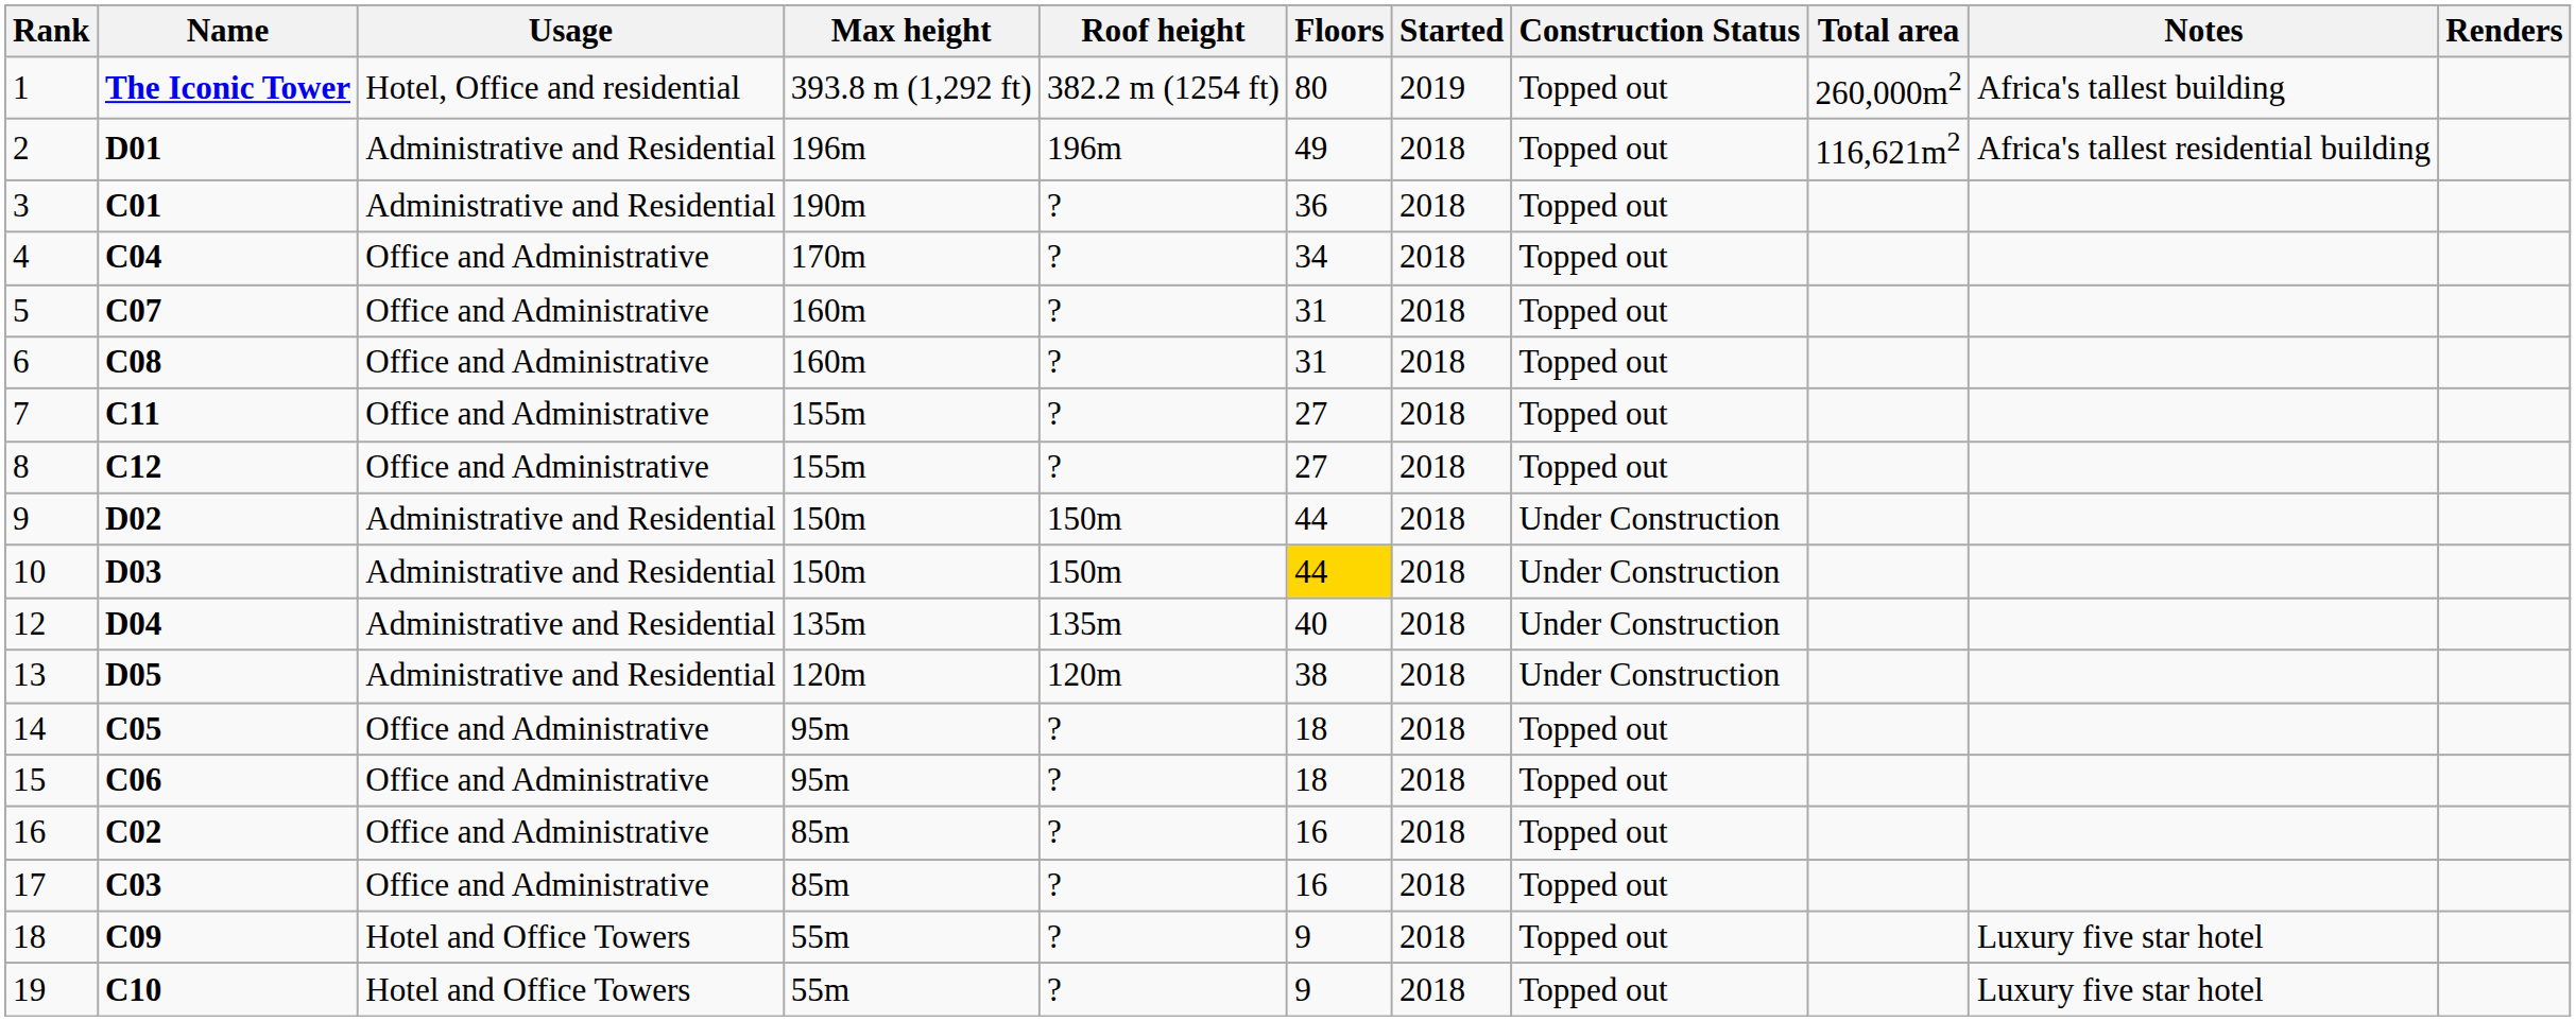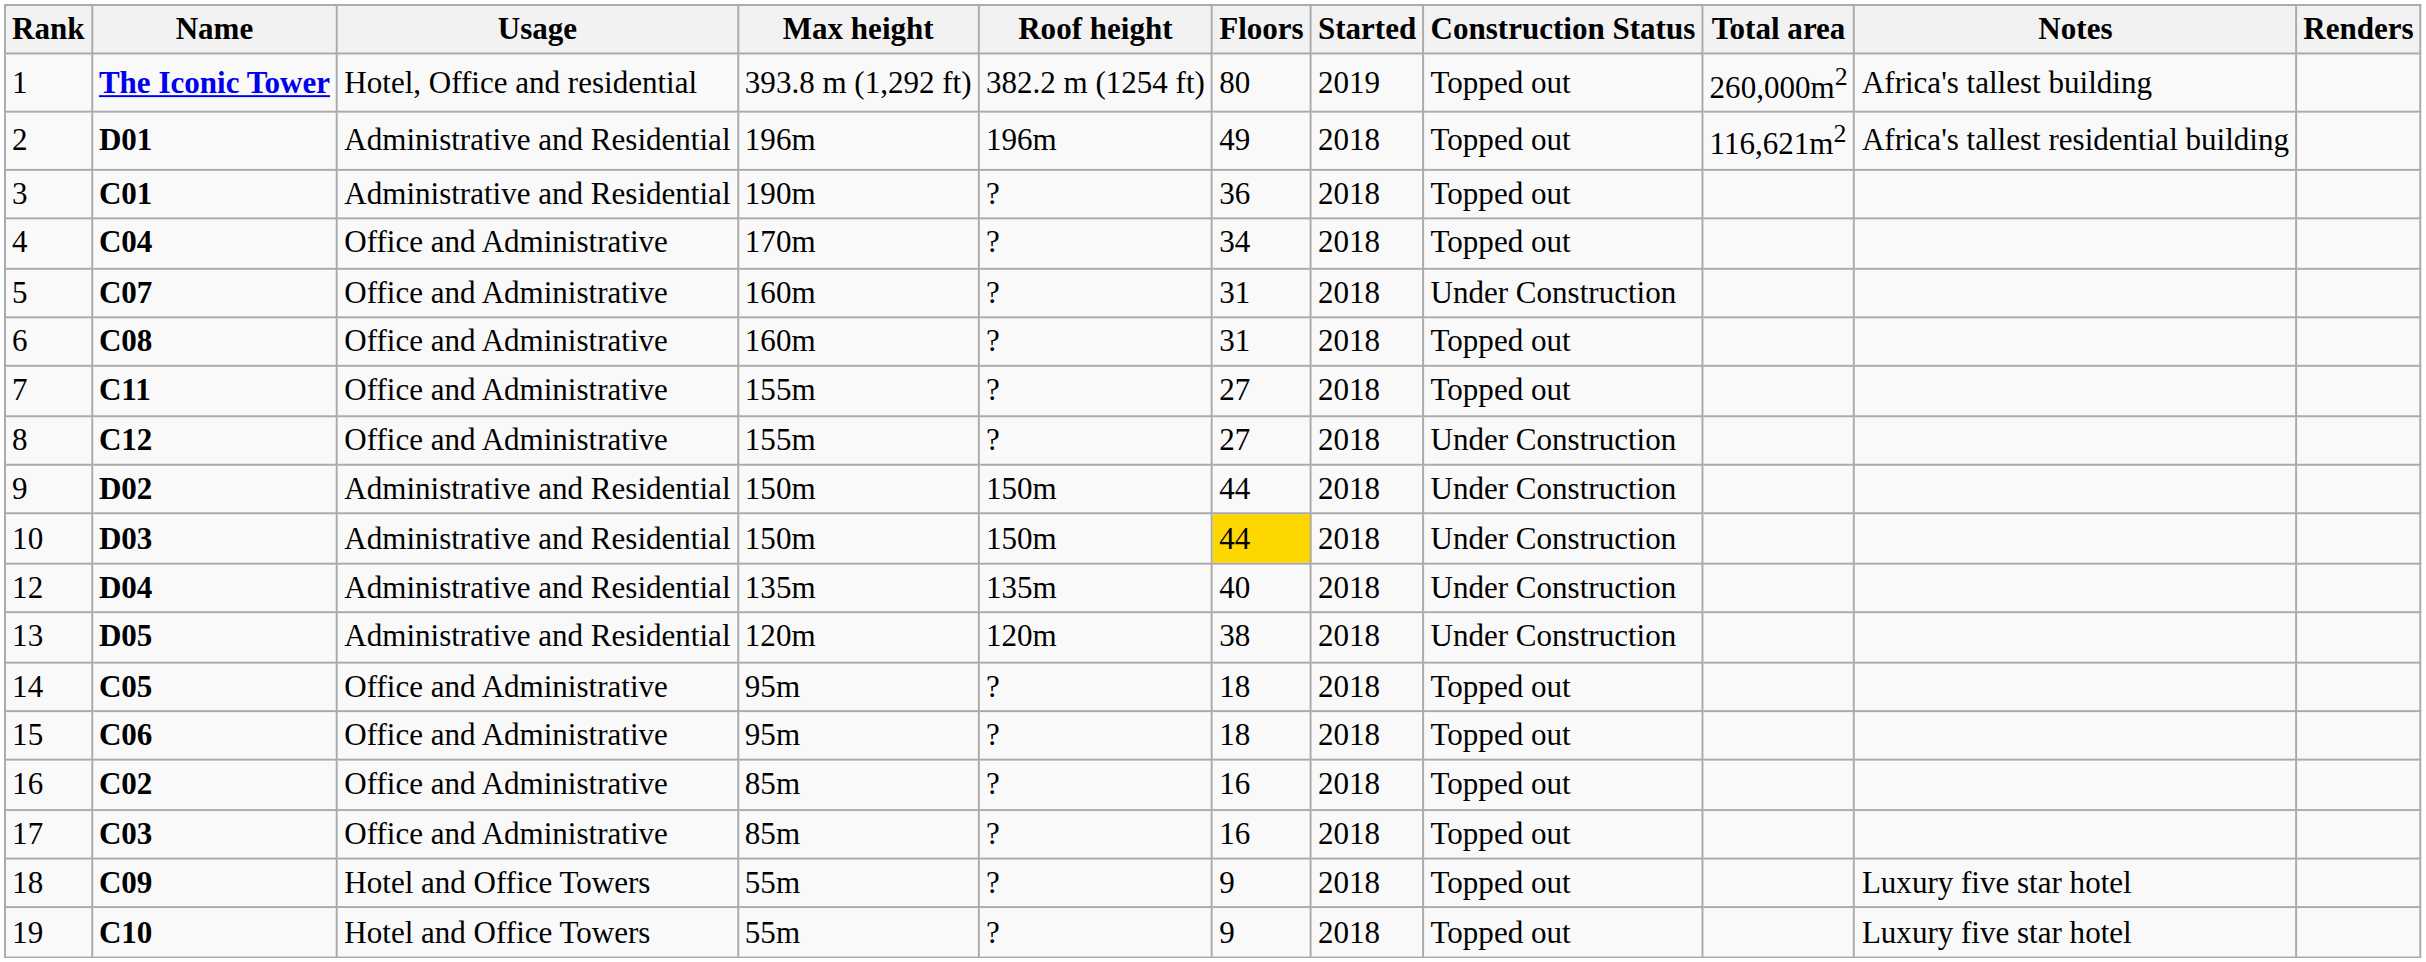5 | Construction Status: Topped out -> Under Construction
8 | Construction Status: Topped out -> Under Construction
